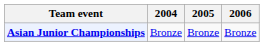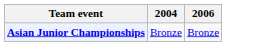- column: 2005 | Bronze
